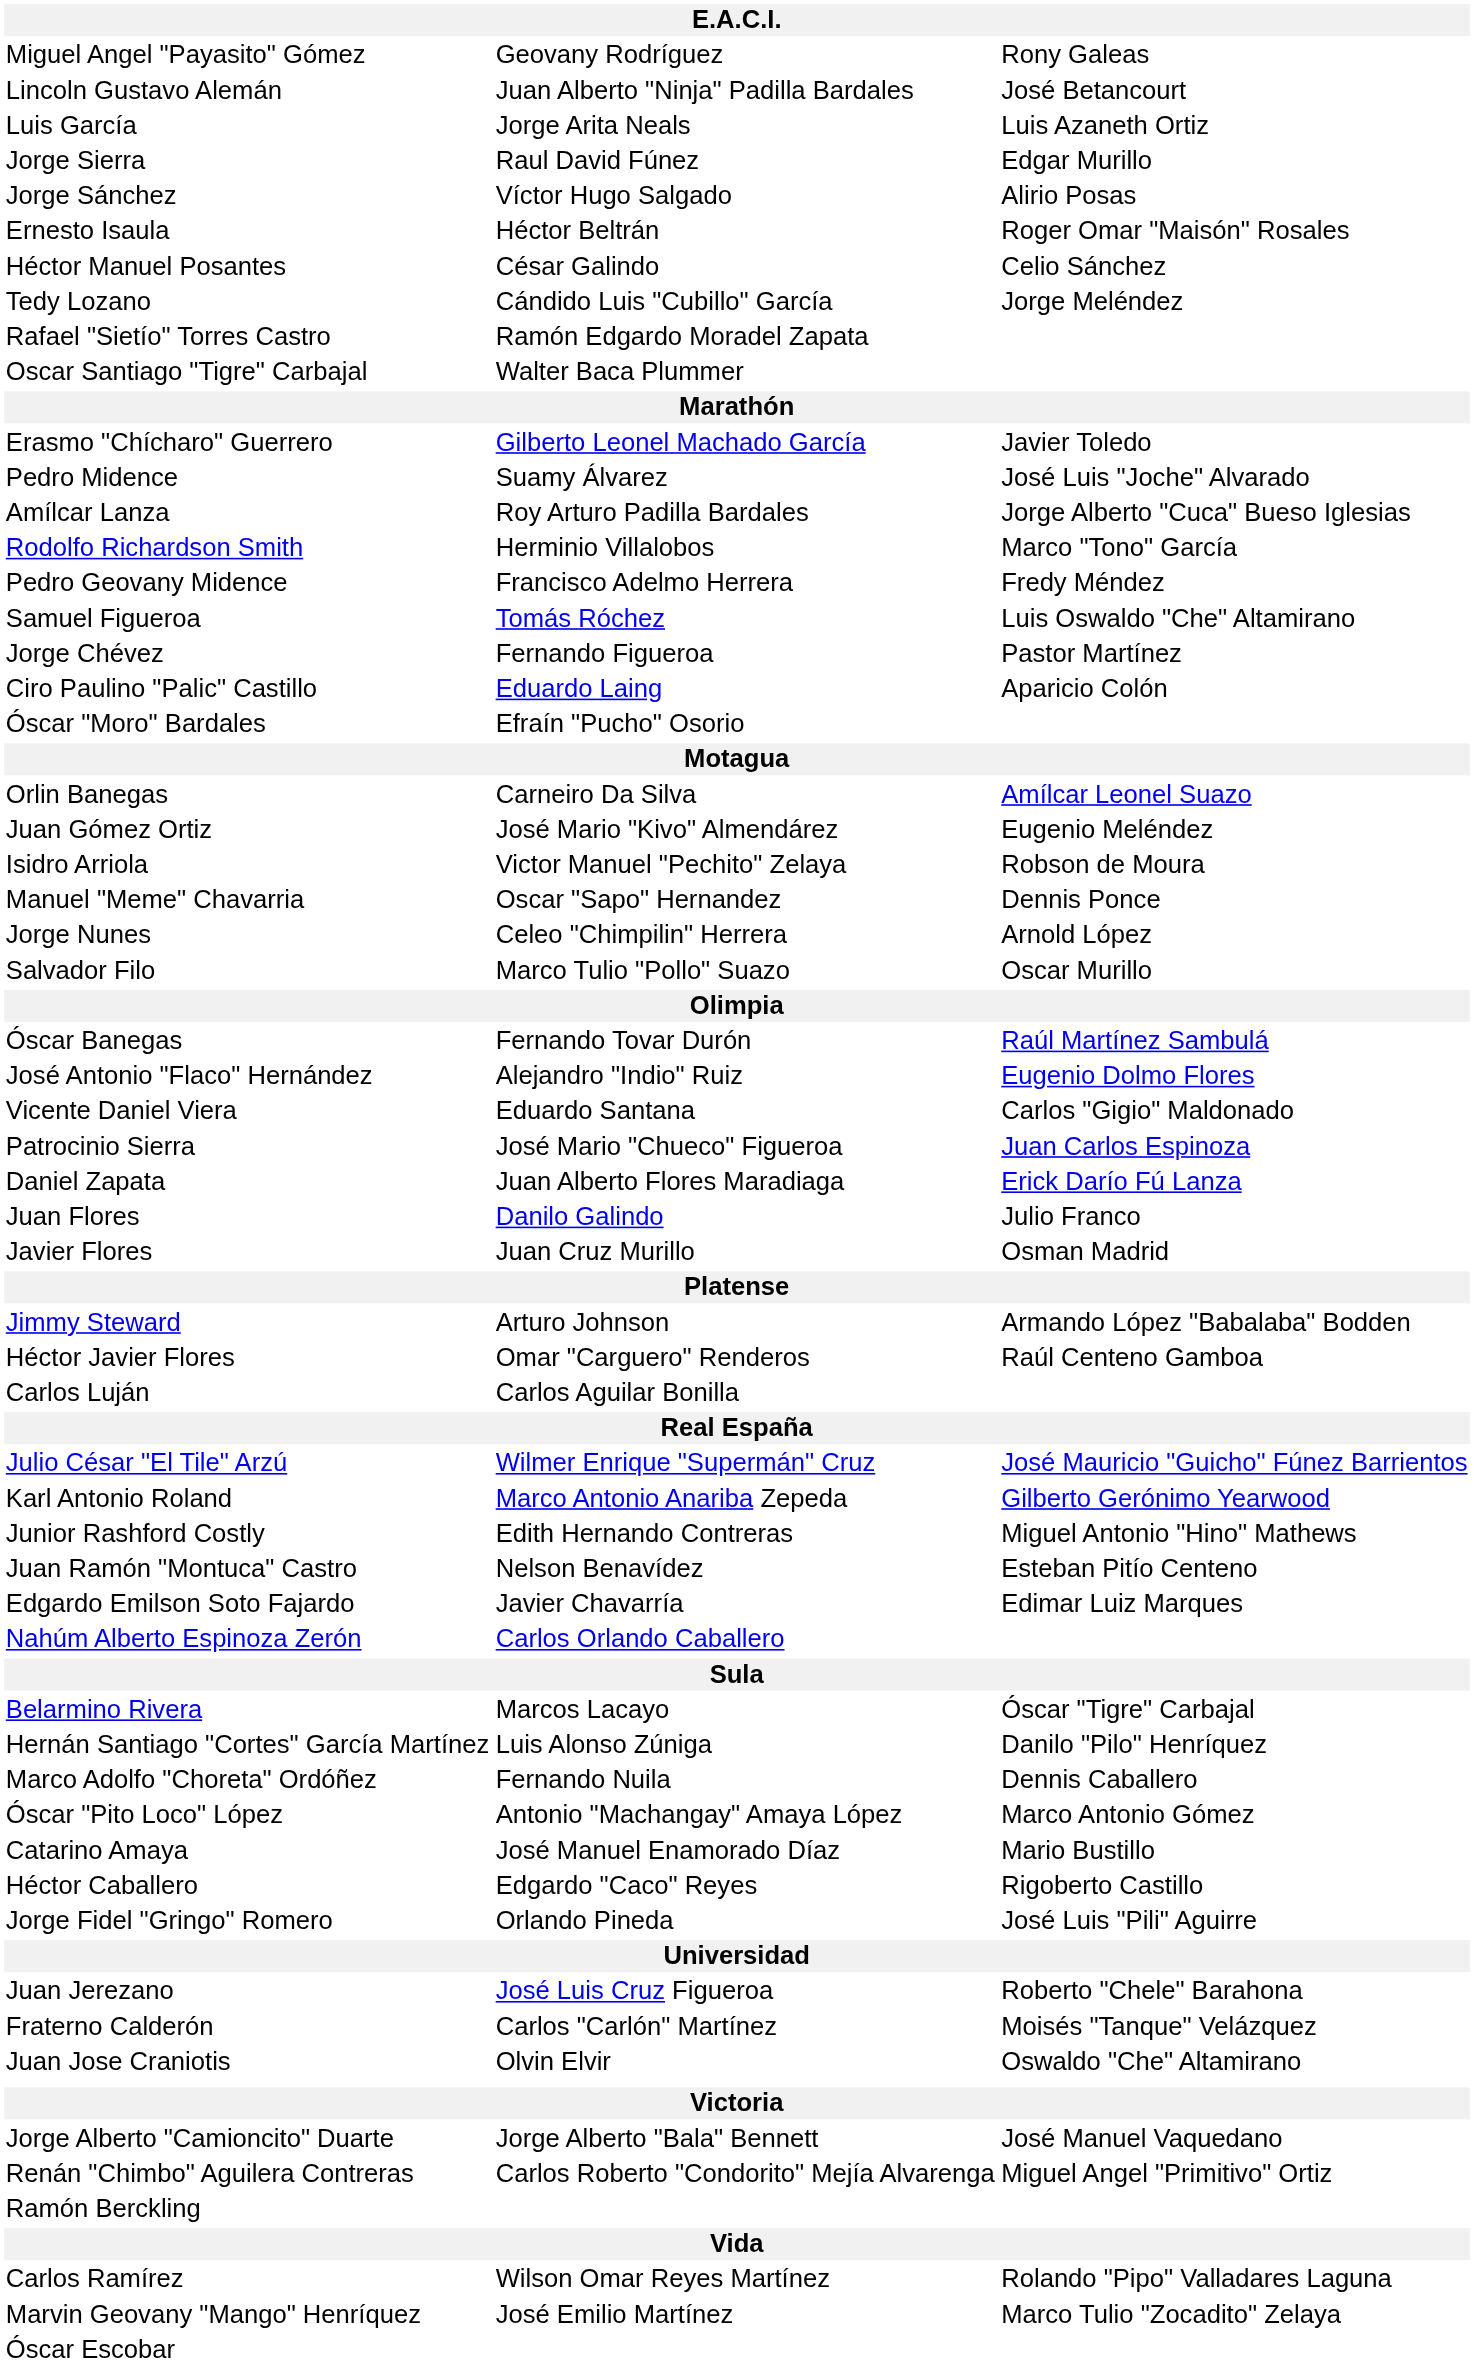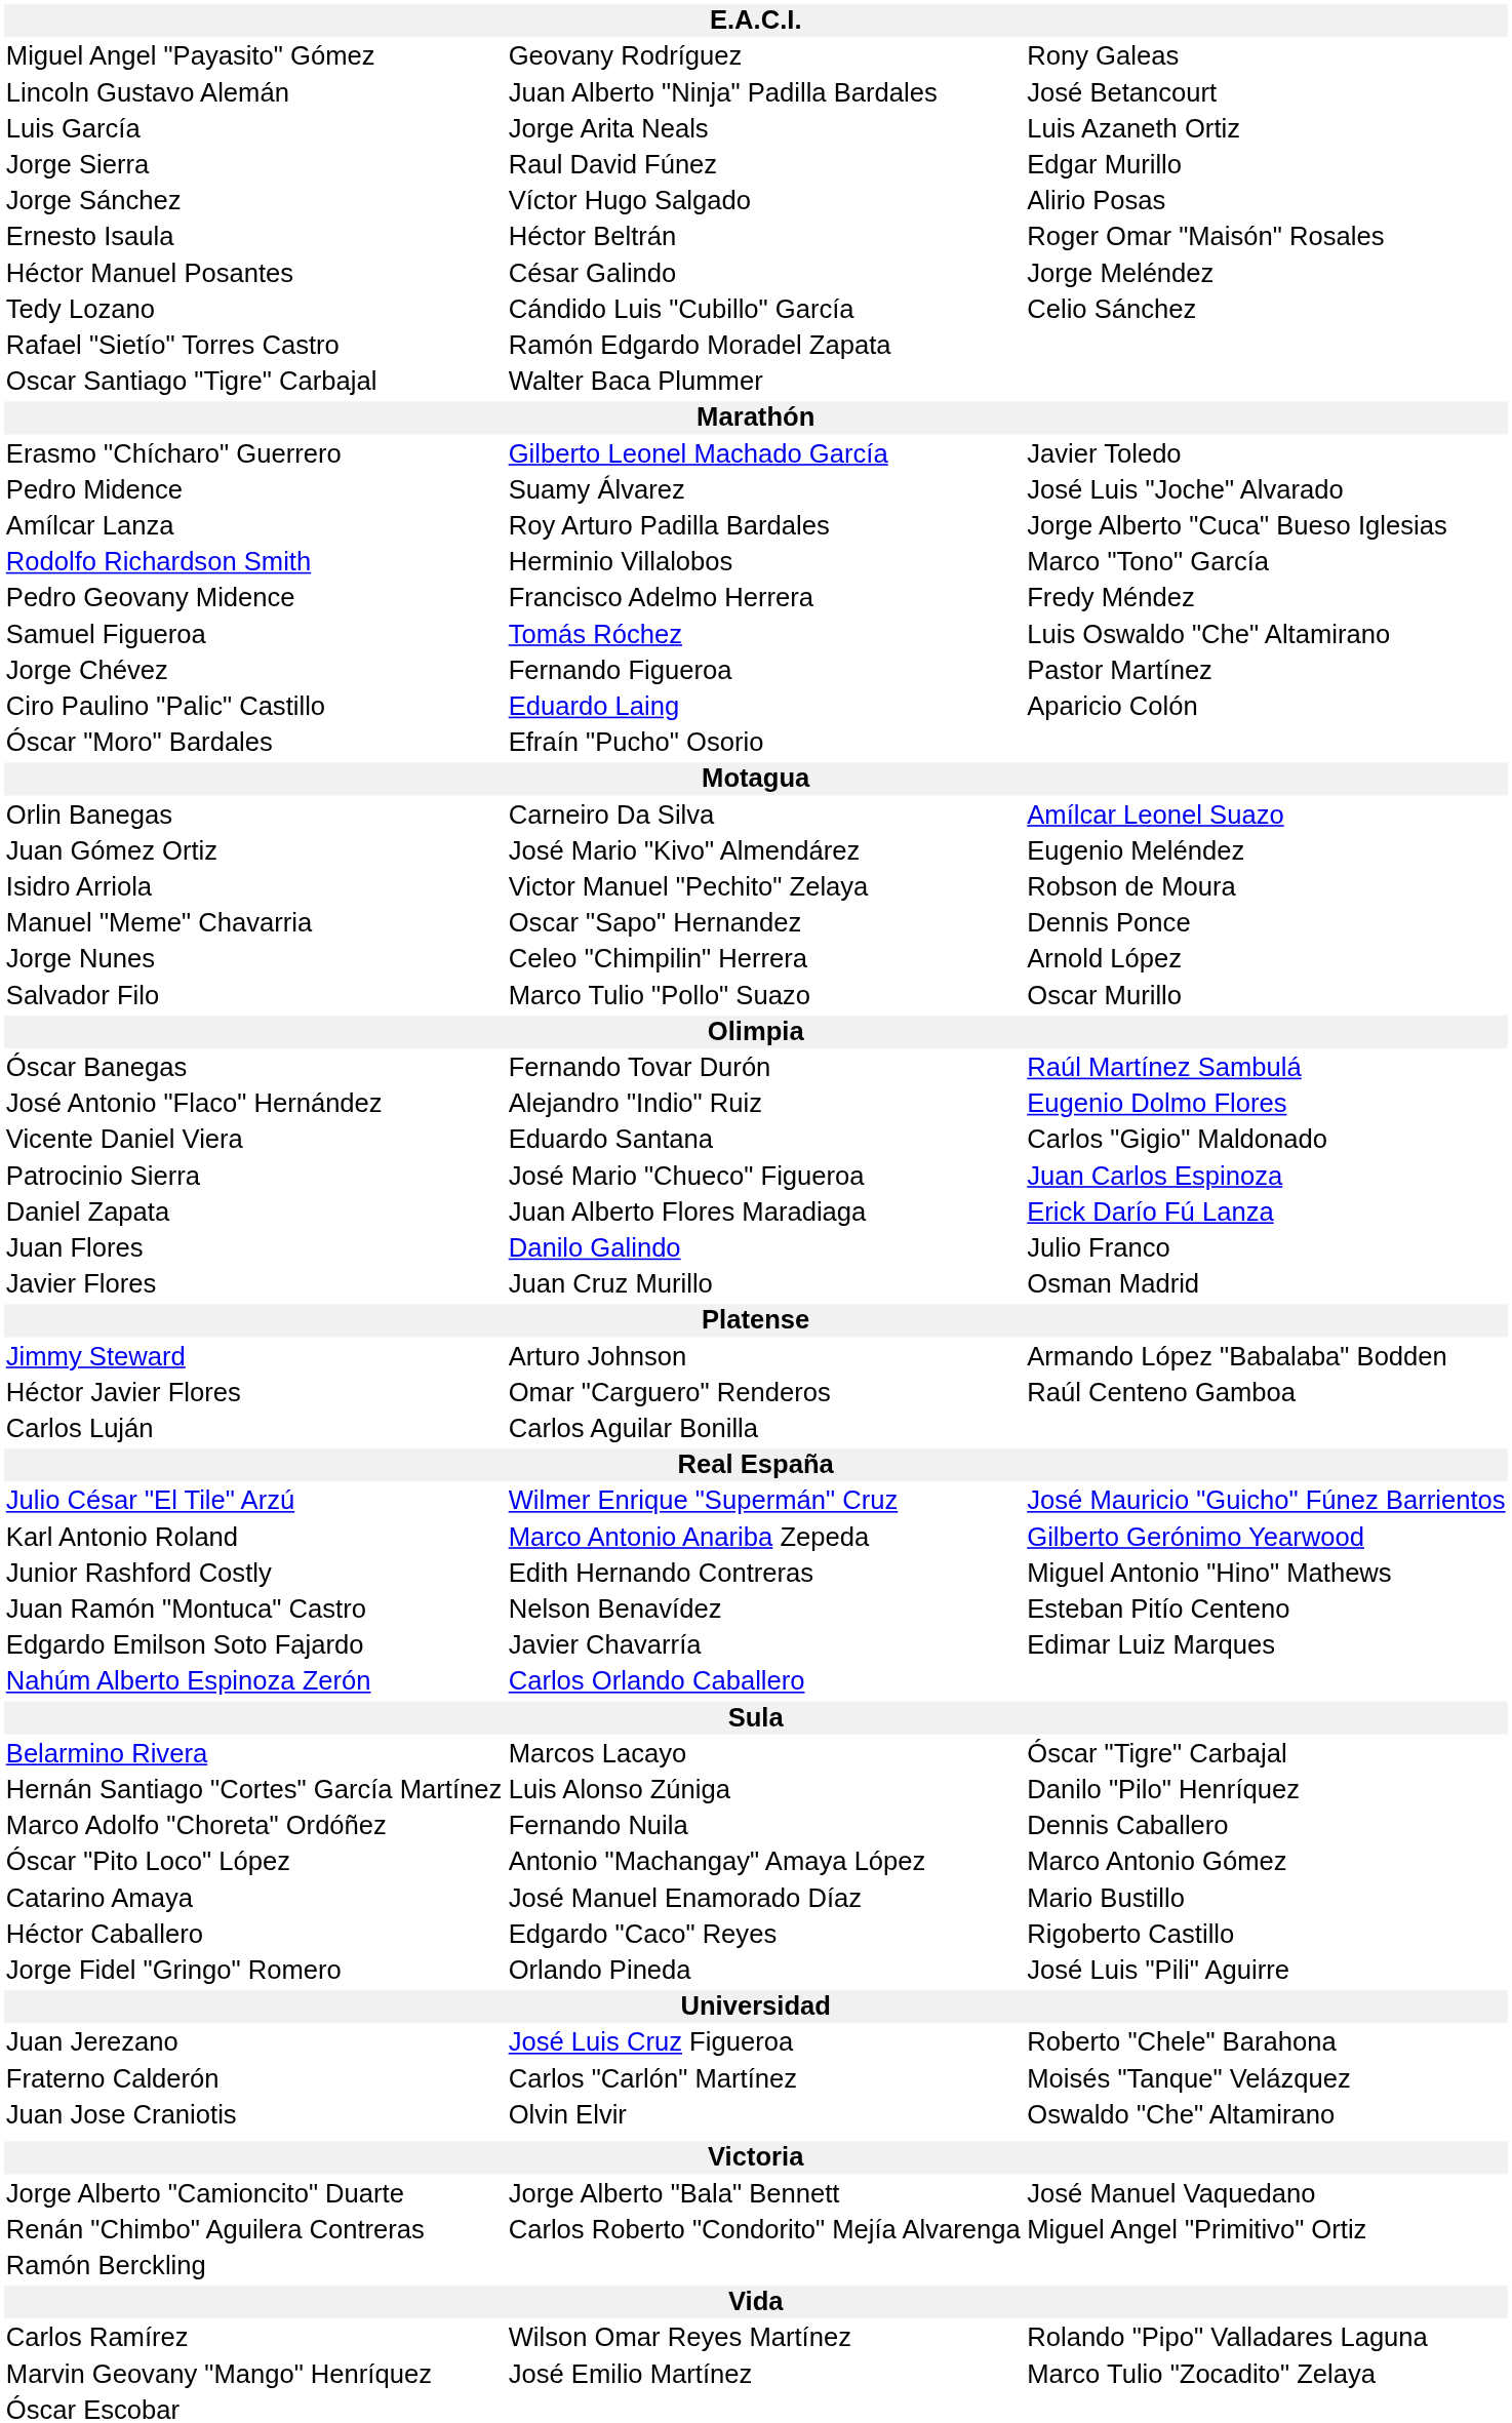Héctor Manuel Posantes | column 3: Celio Sánchez -> Jorge Meléndez
Tedy Lozano | column 3: Jorge Meléndez -> Celio Sánchez
